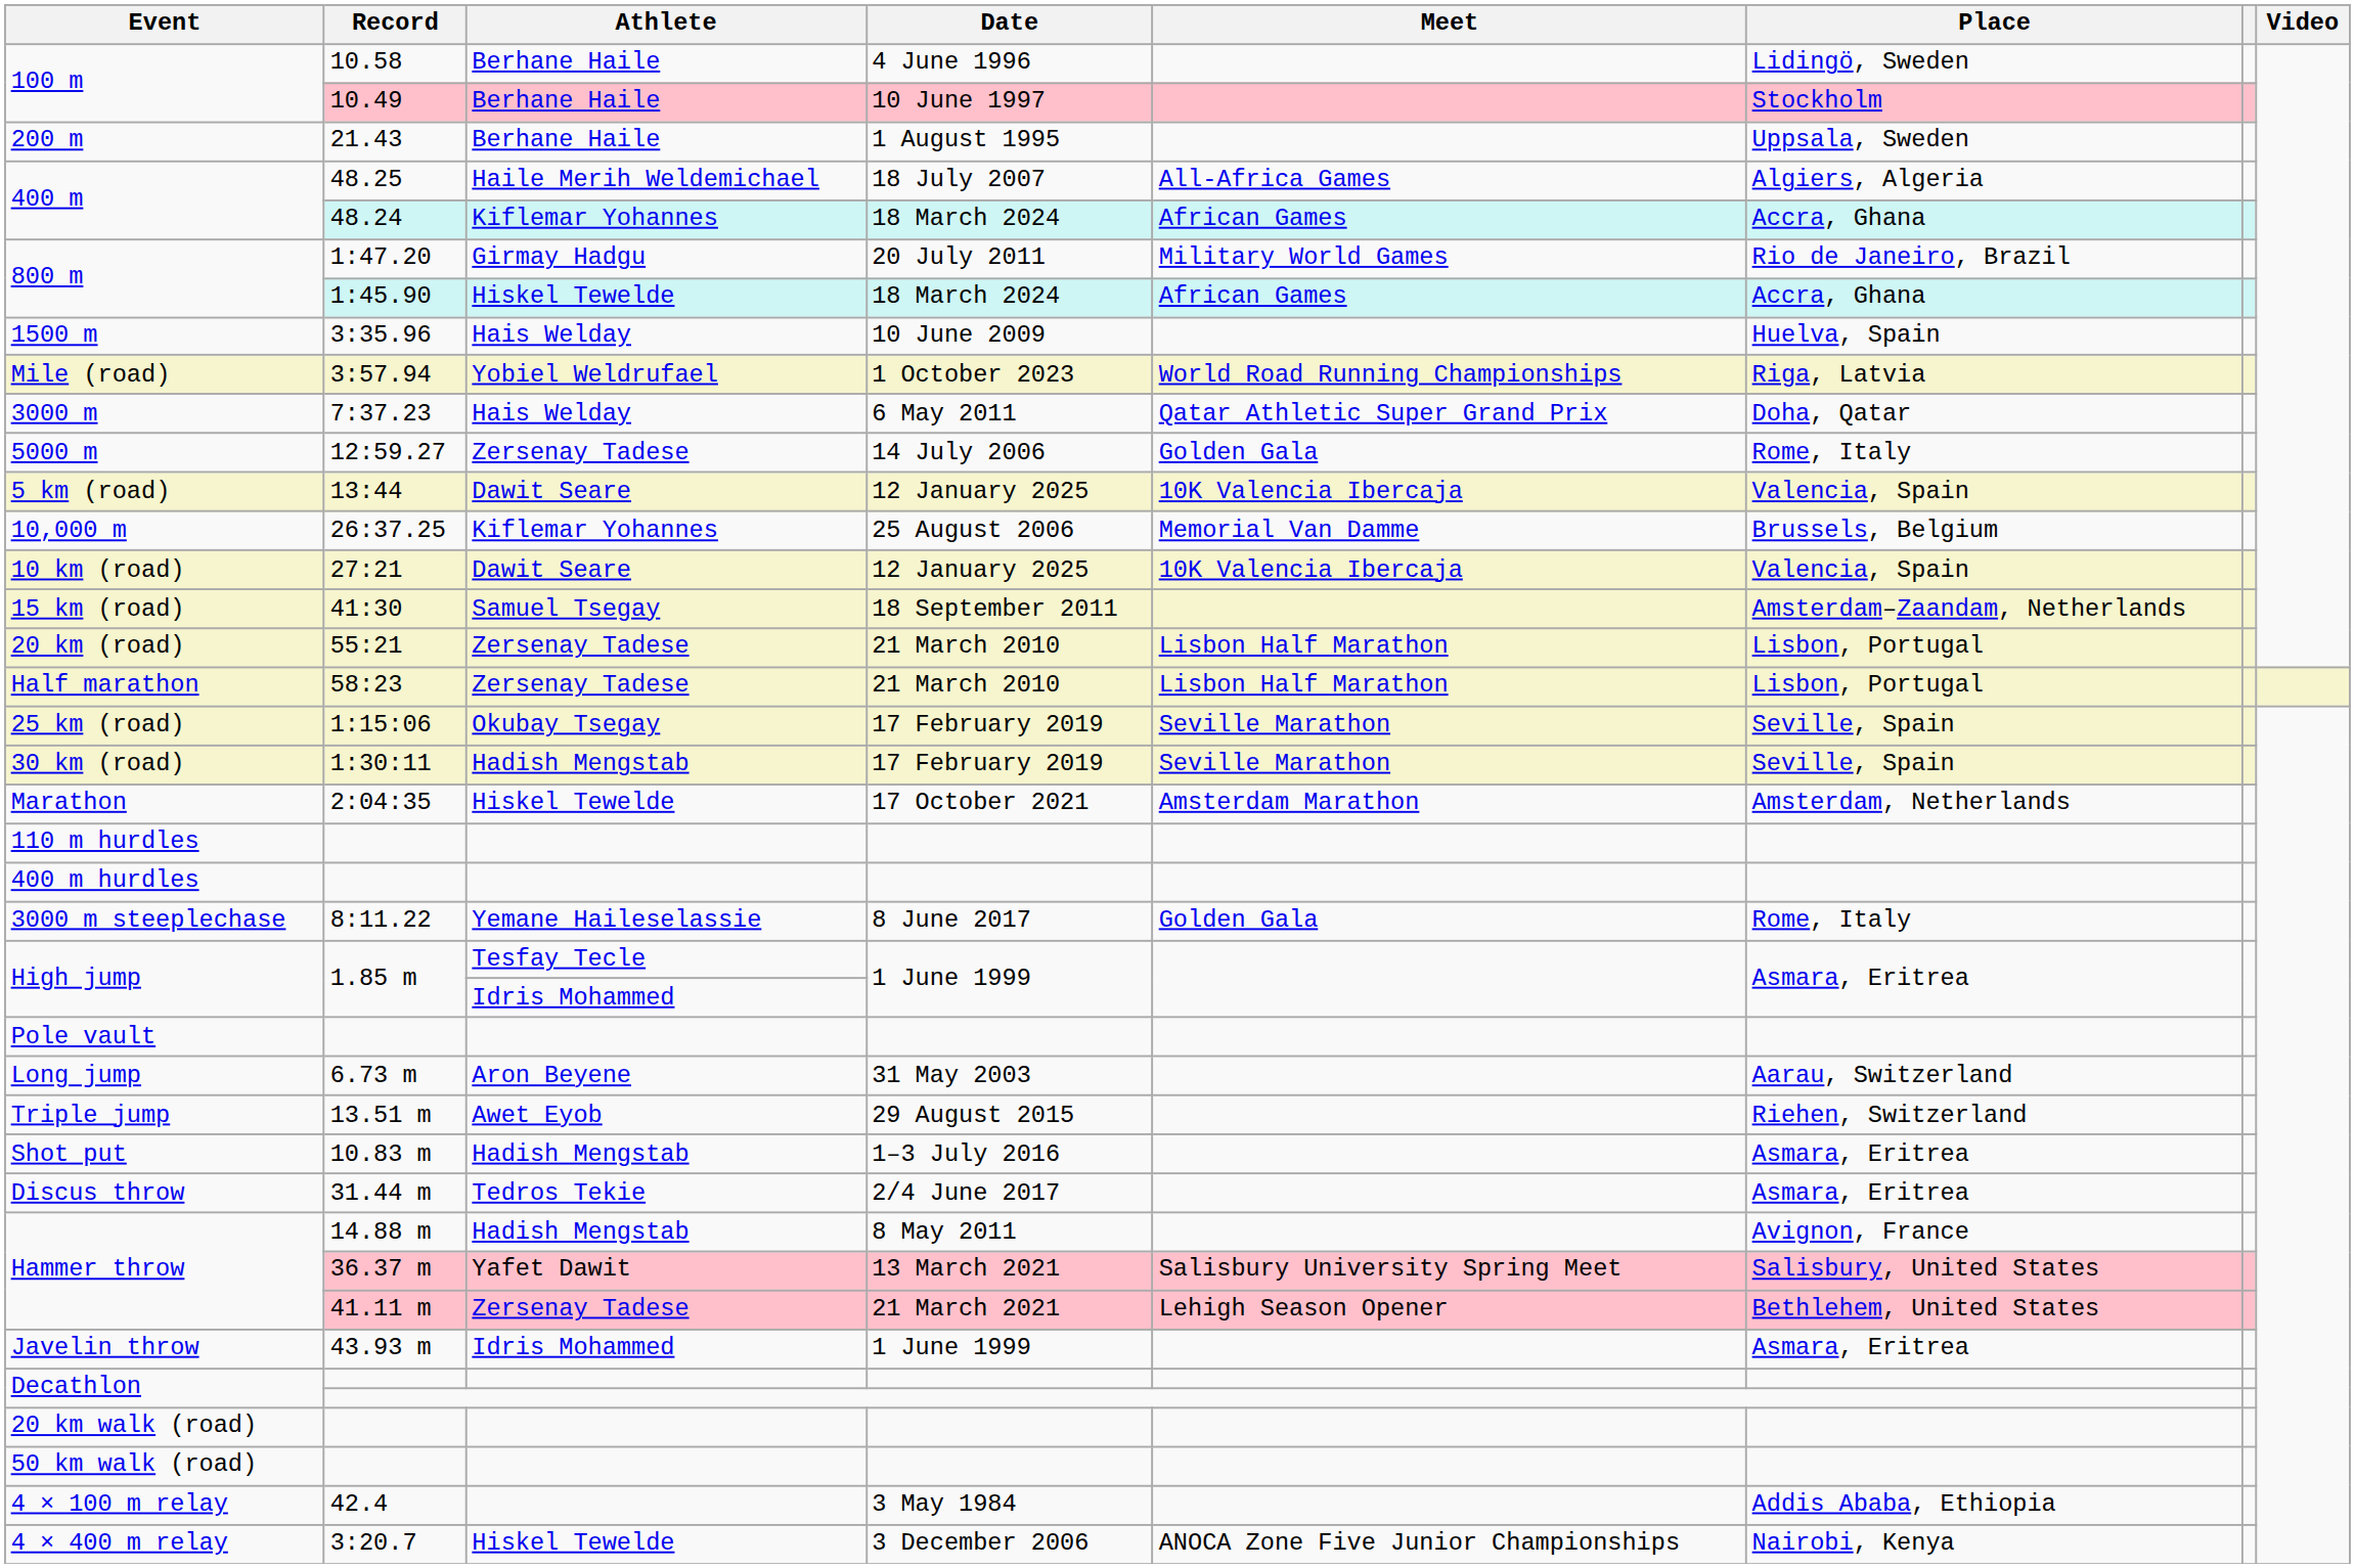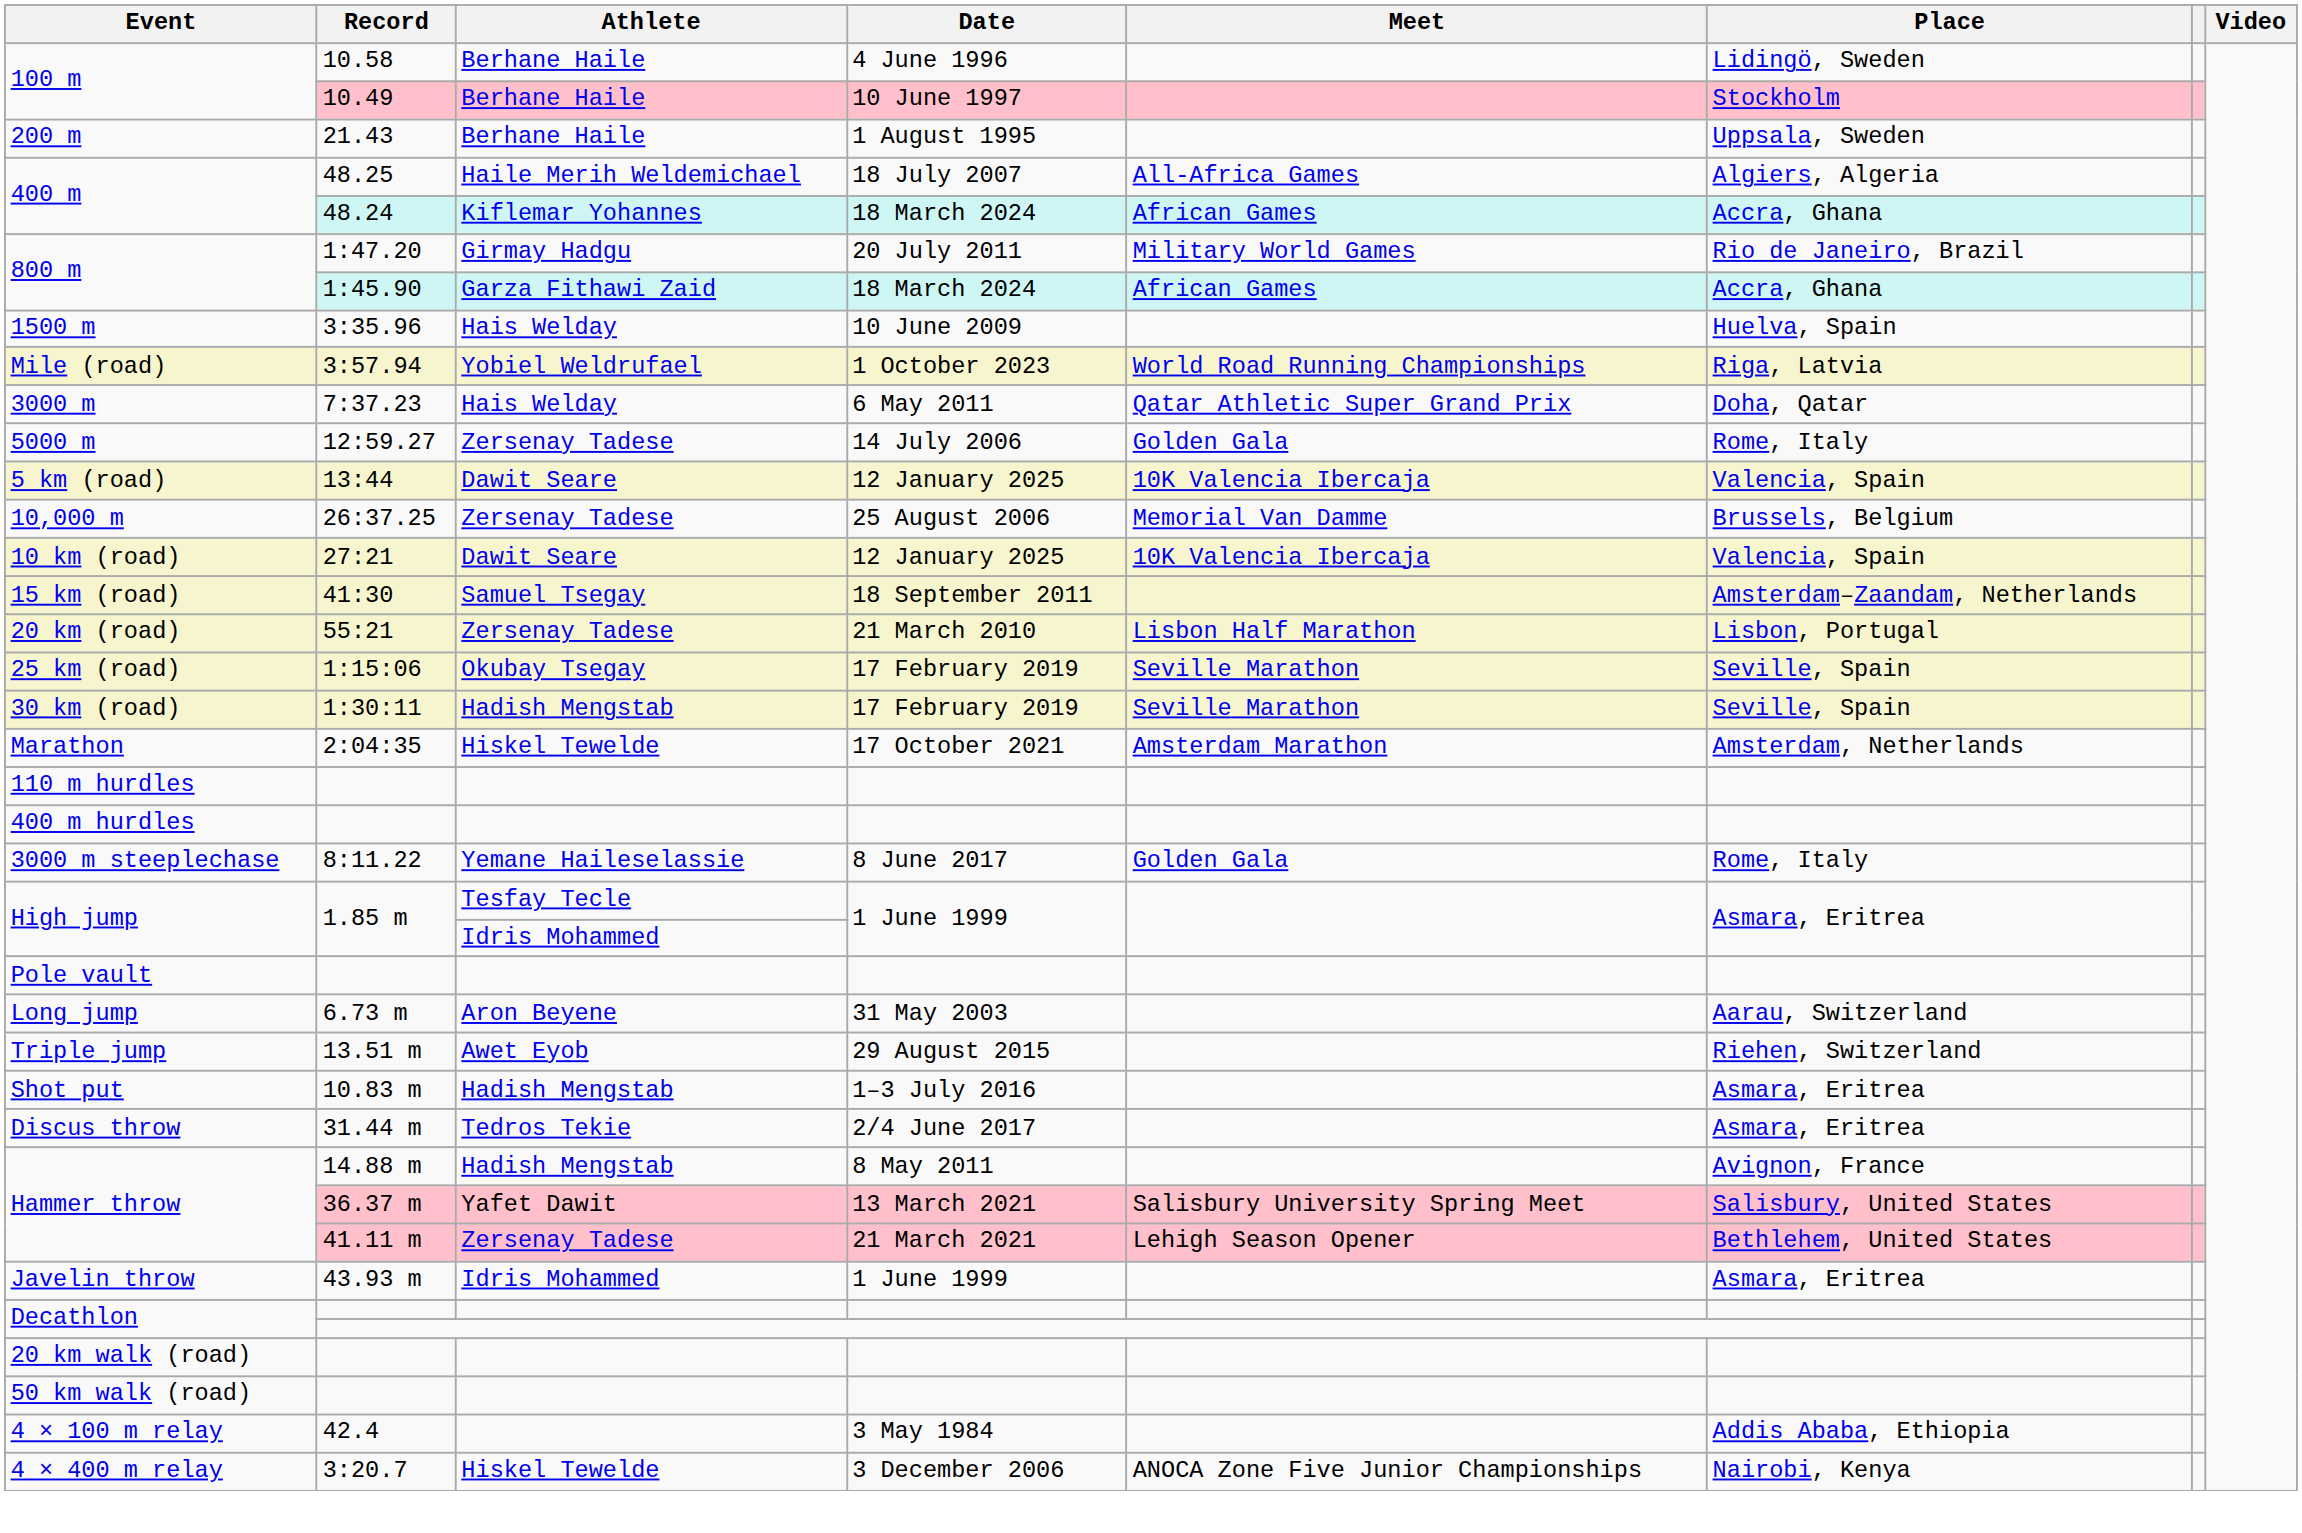800 m / 1:45.90 | Athlete: Hiskel Tewelde -> Garza Fithawi Zaid
10,000 m | Athlete: Kiflemar Yohannes -> Zersenay Tadese
- row: Half marathon | 58:23 | Zersenay Tadese | 21 March 2010 | Lisbon Half Marathon | Lisbon, Portugal
